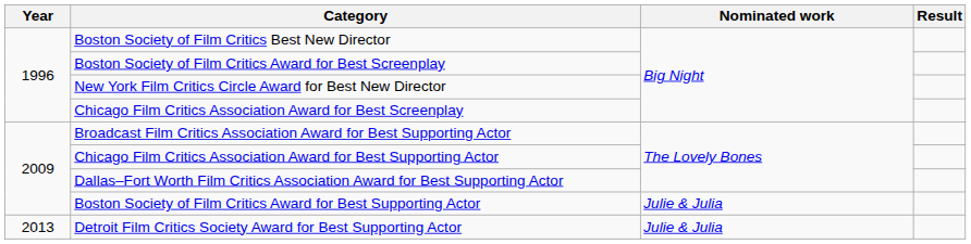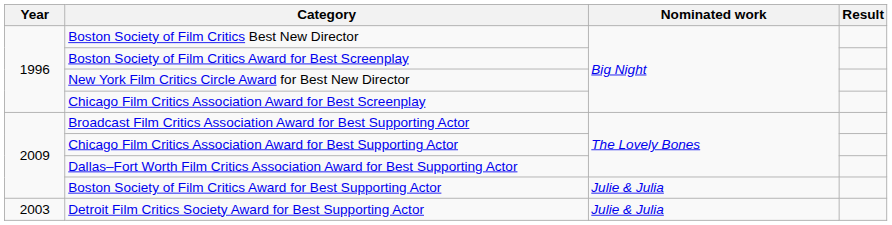Detroit Film Critics Society Award for Best Supporting Actor | Year: 2013 -> 2003
